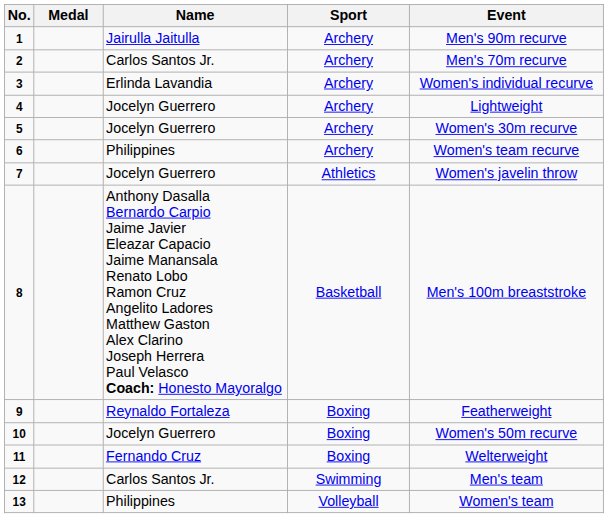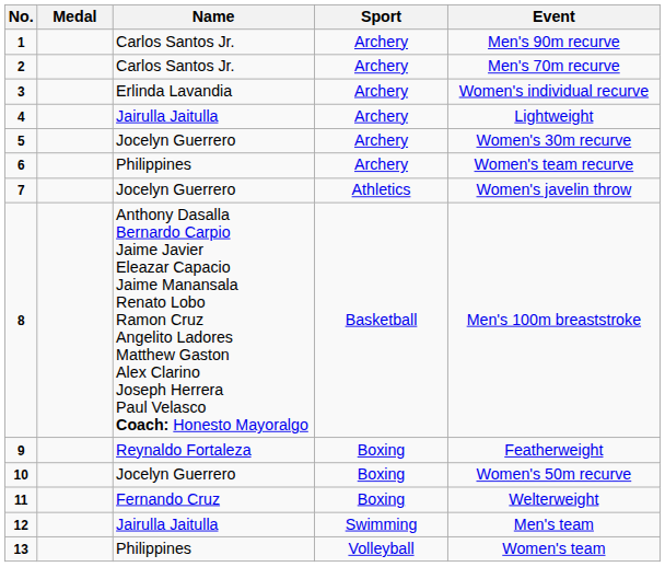1 | Name: Jairulla Jaitulla -> Carlos Santos Jr.
4 | Name: Jocelyn Guerrero -> Jairulla Jaitulla
12 | Name: Carlos Santos Jr. -> Jairulla Jaitulla
